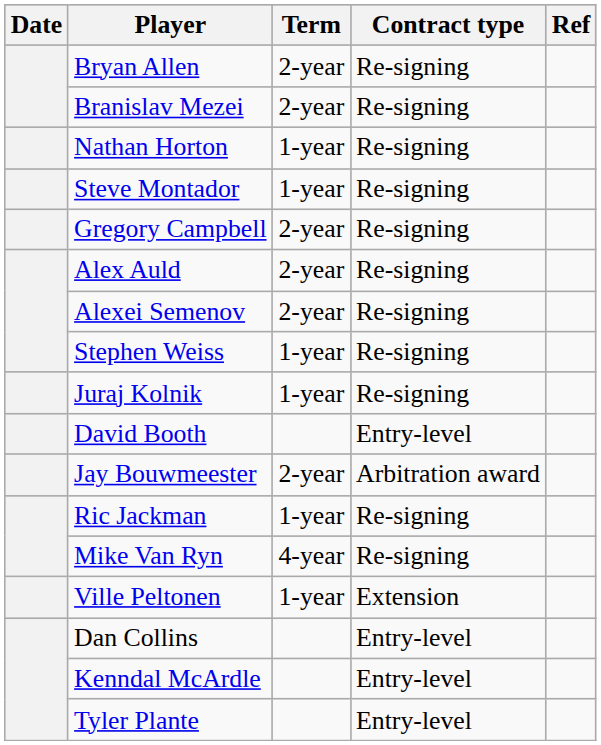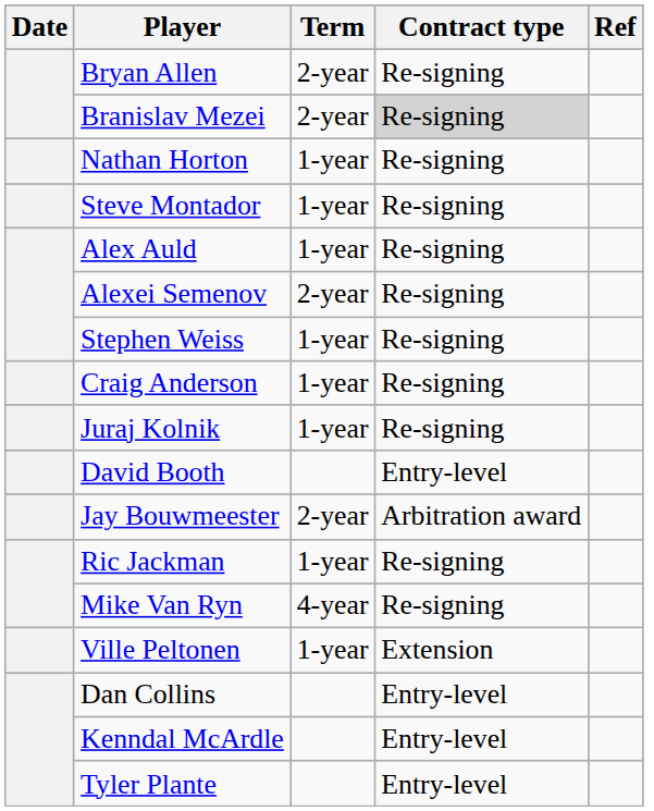Branislav Mezei | Contract type: no background -> lightgrey background
- row: Gregory Campbell | 2-year | Re-signing
Alex Auld | Term: 2-year -> 1-year
+ row: Craig Anderson | 1-year | Re-signing
